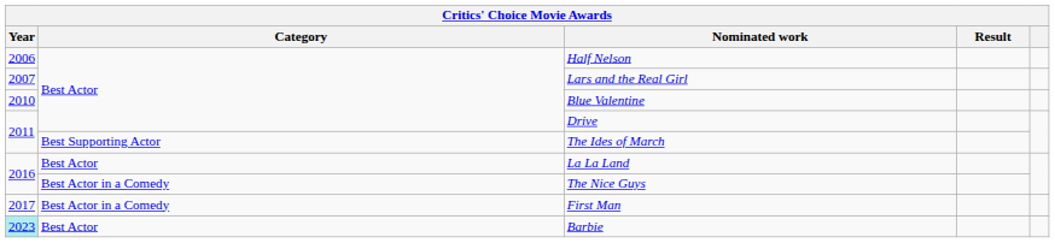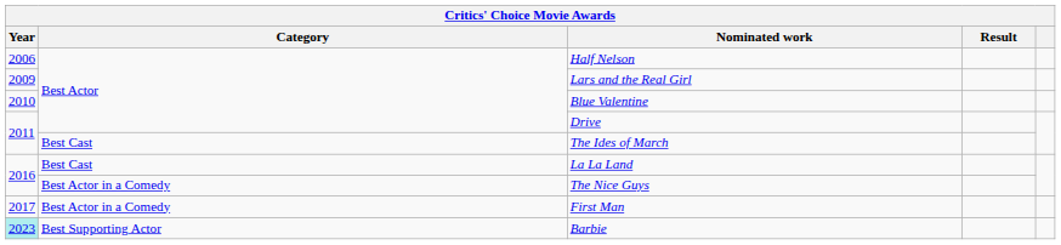Lars and the Real Girl | Year: 2007 -> 2009
The Ides of March | Category: Best Supporting Actor -> Best Cast
La La Land | Category: Best Actor -> Best Cast
Barbie | Category: Best Actor -> Best Supporting Actor
